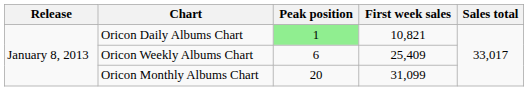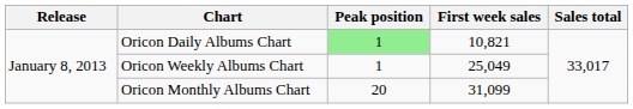Oricon Weekly Albums Chart | Peak position: 6 -> 1
Oricon Weekly Albums Chart | First week sales: 25,409 -> 25,049
